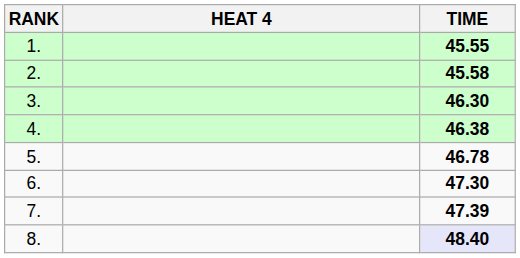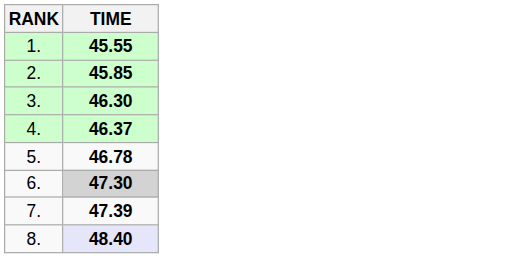- column: HEAT 4
2. | TIME: 45.58 -> 45.85
4. | TIME: 46.38 -> 46.37
6. | TIME: no background -> lightgrey background
